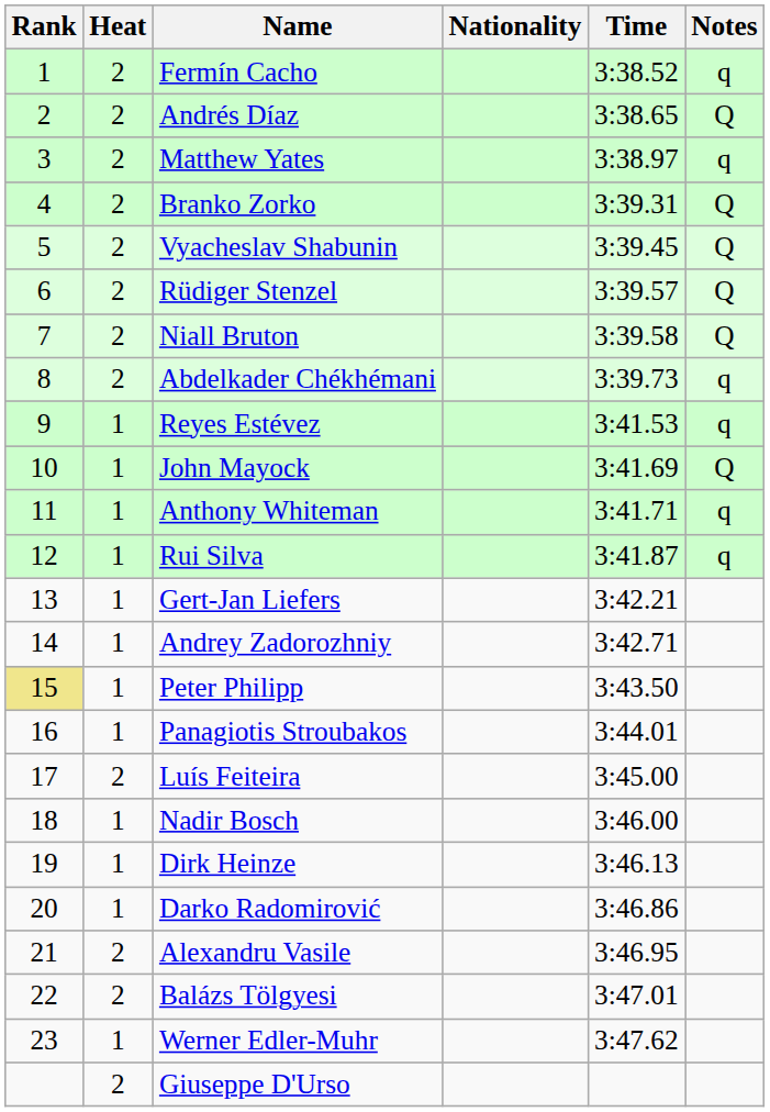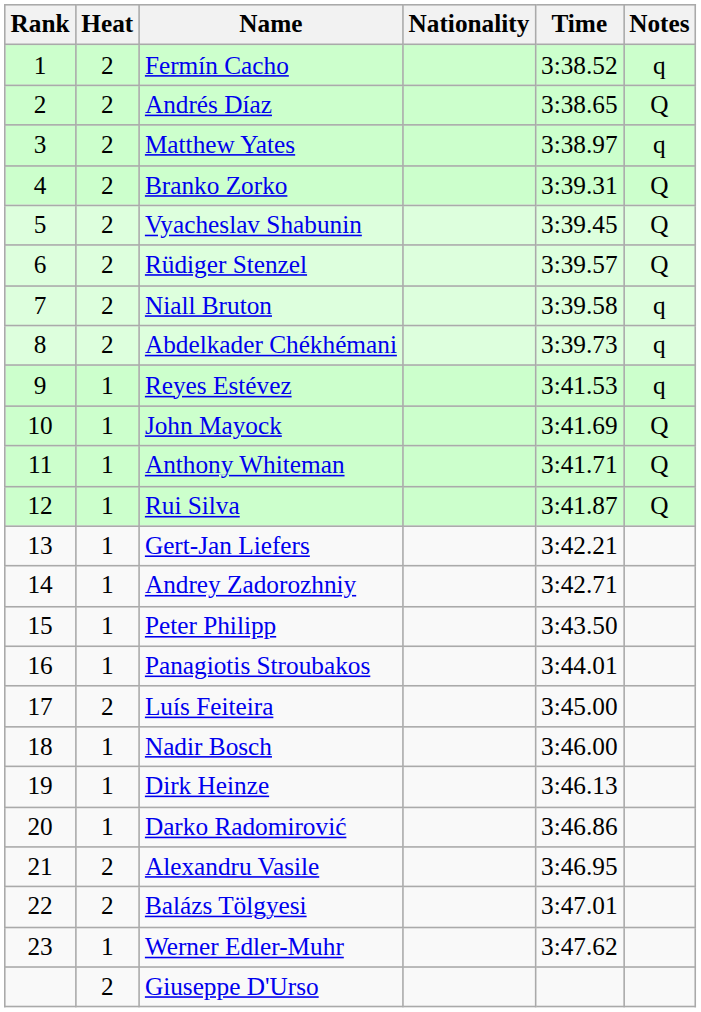Niall Bruton | Notes: Q -> q
Anthony Whiteman | Notes: q -> Q
Rui Silva | Notes: q -> Q
Peter Philipp | Rank: khaki background -> no background
